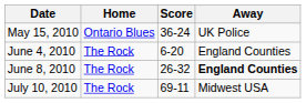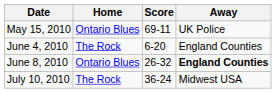May 15, 2010 | Score: 36-24 -> 69-11
June 8, 2010 | Home: The Rock -> Ontario Blues
July 10, 2010 | Score: 69-11 -> 36-24
